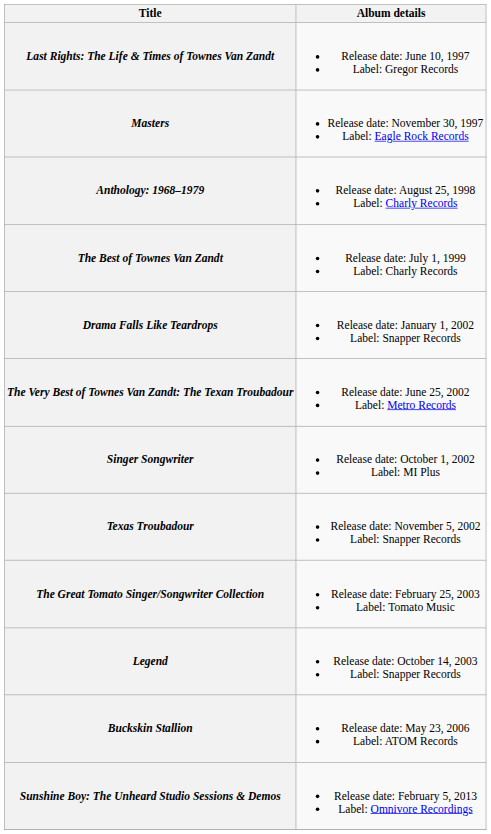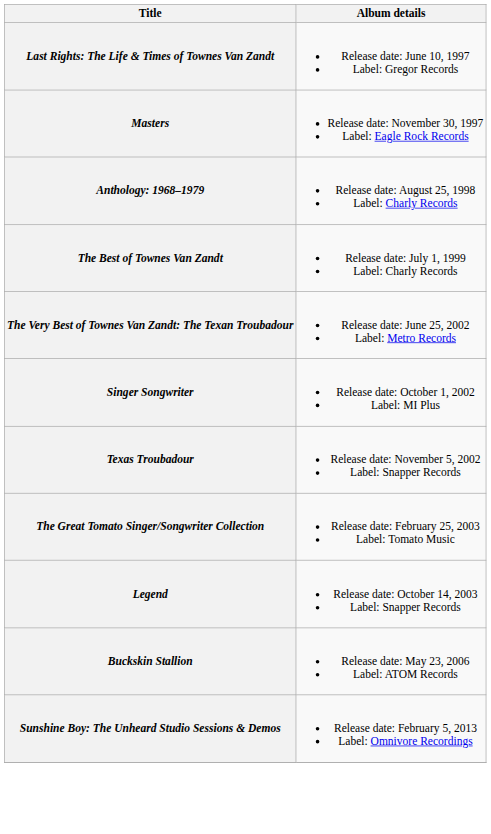- row: Drama Falls Like Teardrops | Release date: January 1, 2002 Label: Snapper Records
